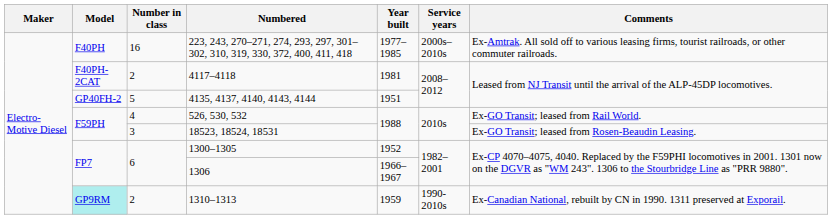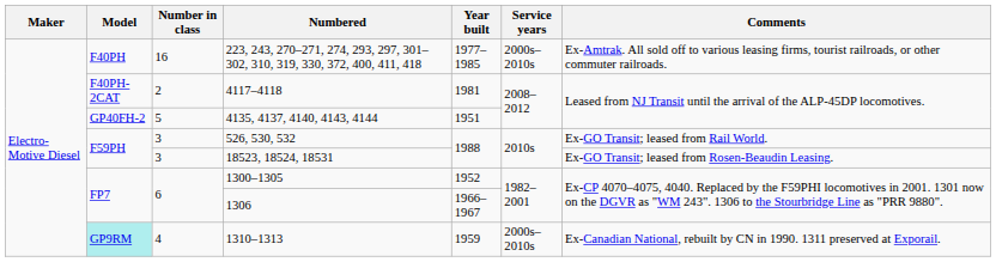526, 530, 532 | Number in class: 4 -> 3
1310–1313 | Number in class: 2 -> 4
1310–1313 | Service years: 1990-2010s -> 2000s–2010s
